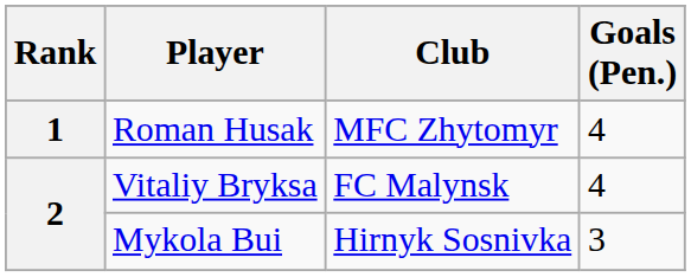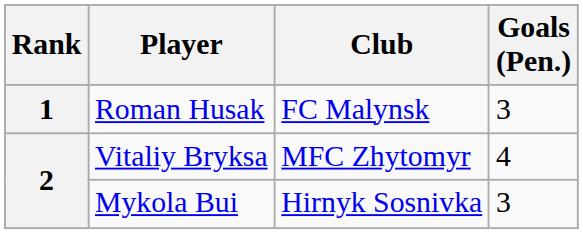Roman Husak | Club: MFC Zhytomyr -> FC Malynsk
Roman Husak | Goals (Pen.): 4 -> 3
Vitaliy Bryksa | Club: FC Malynsk -> MFC Zhytomyr
